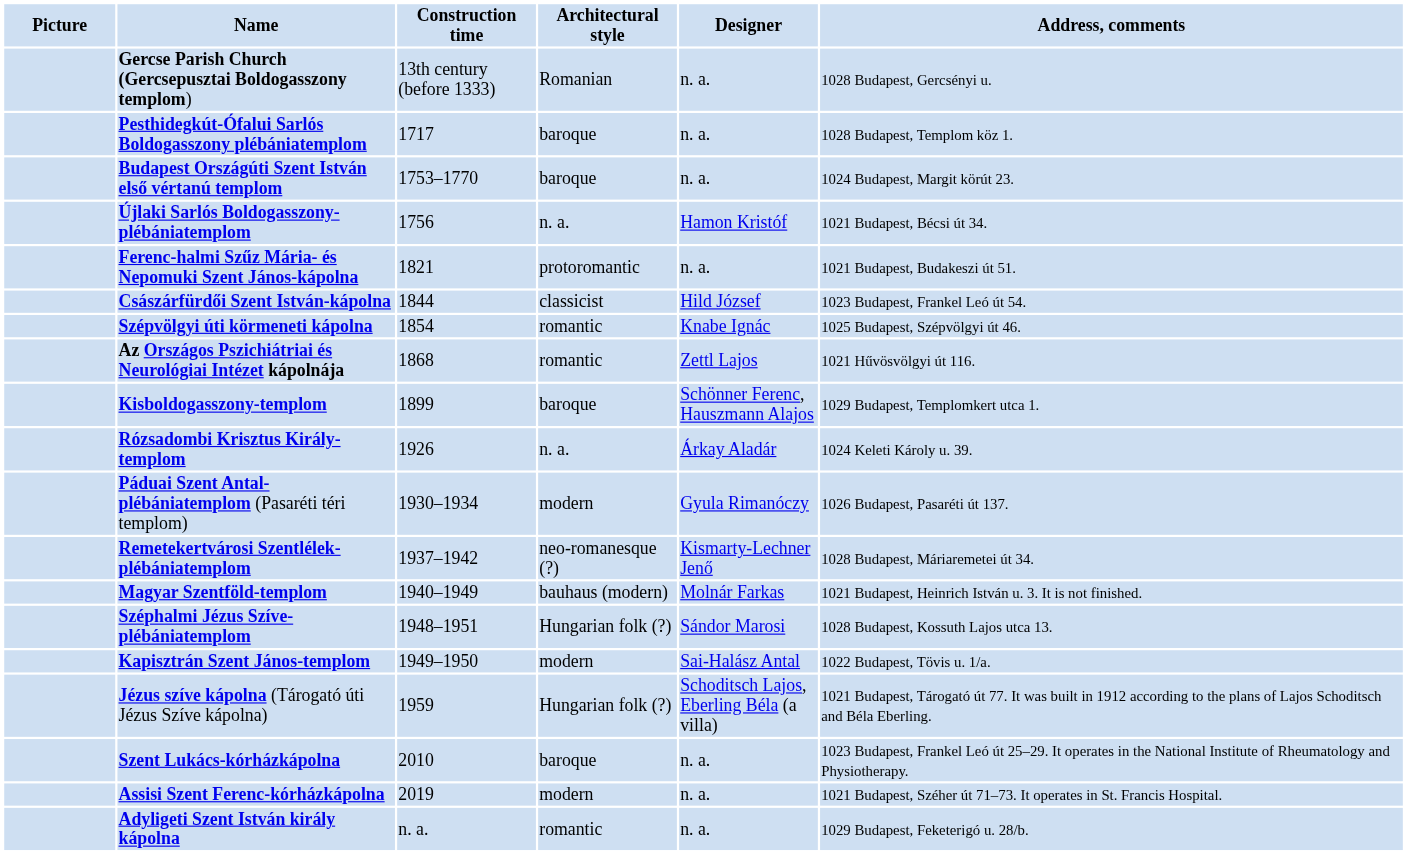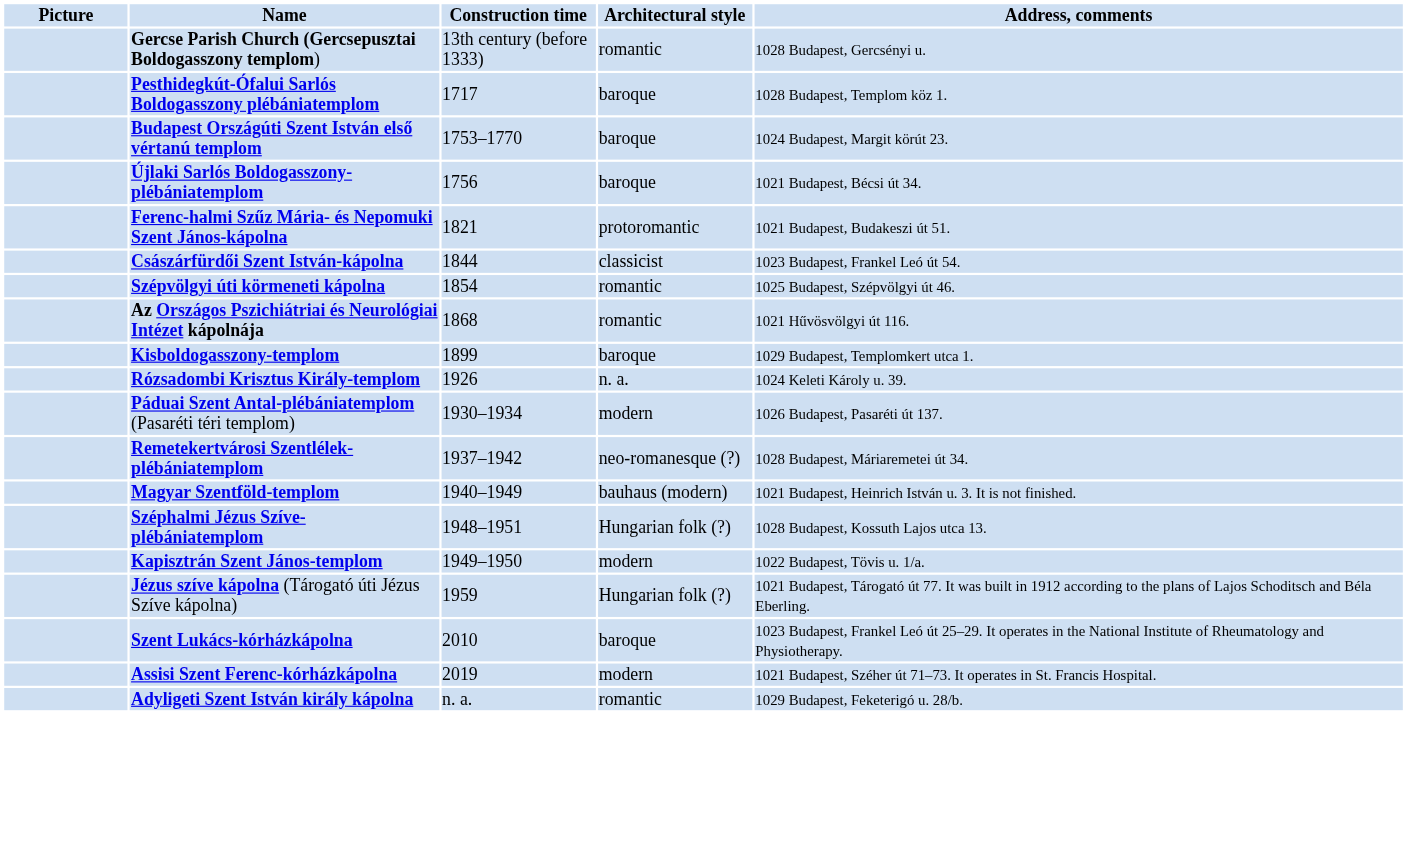- column: Designer | n. a. | n. a. | n. a. | Hamon Kristóf | n. a. | Hild József | Knabe Ignác | Zettl Lajos | Schönner Ferenc, Hauszmann Alajos | Árkay Aladár | Gyula Rimanóczy | Kismarty-Lechner Jenő | Molnár Farkas | Sándor Marosi | Sai-Halász Antal | Schoditsch Lajos, Eberling Béla (a villa) | n. a. | n. a. | n. a.
Gercse Parish Church (Gercsepusztai Boldogasszony templom) | Architectural style: Romanian -> romantic
Újlaki Sarlós Boldogasszony-plébániatemplom | Architectural style: n. a. -> baroque
